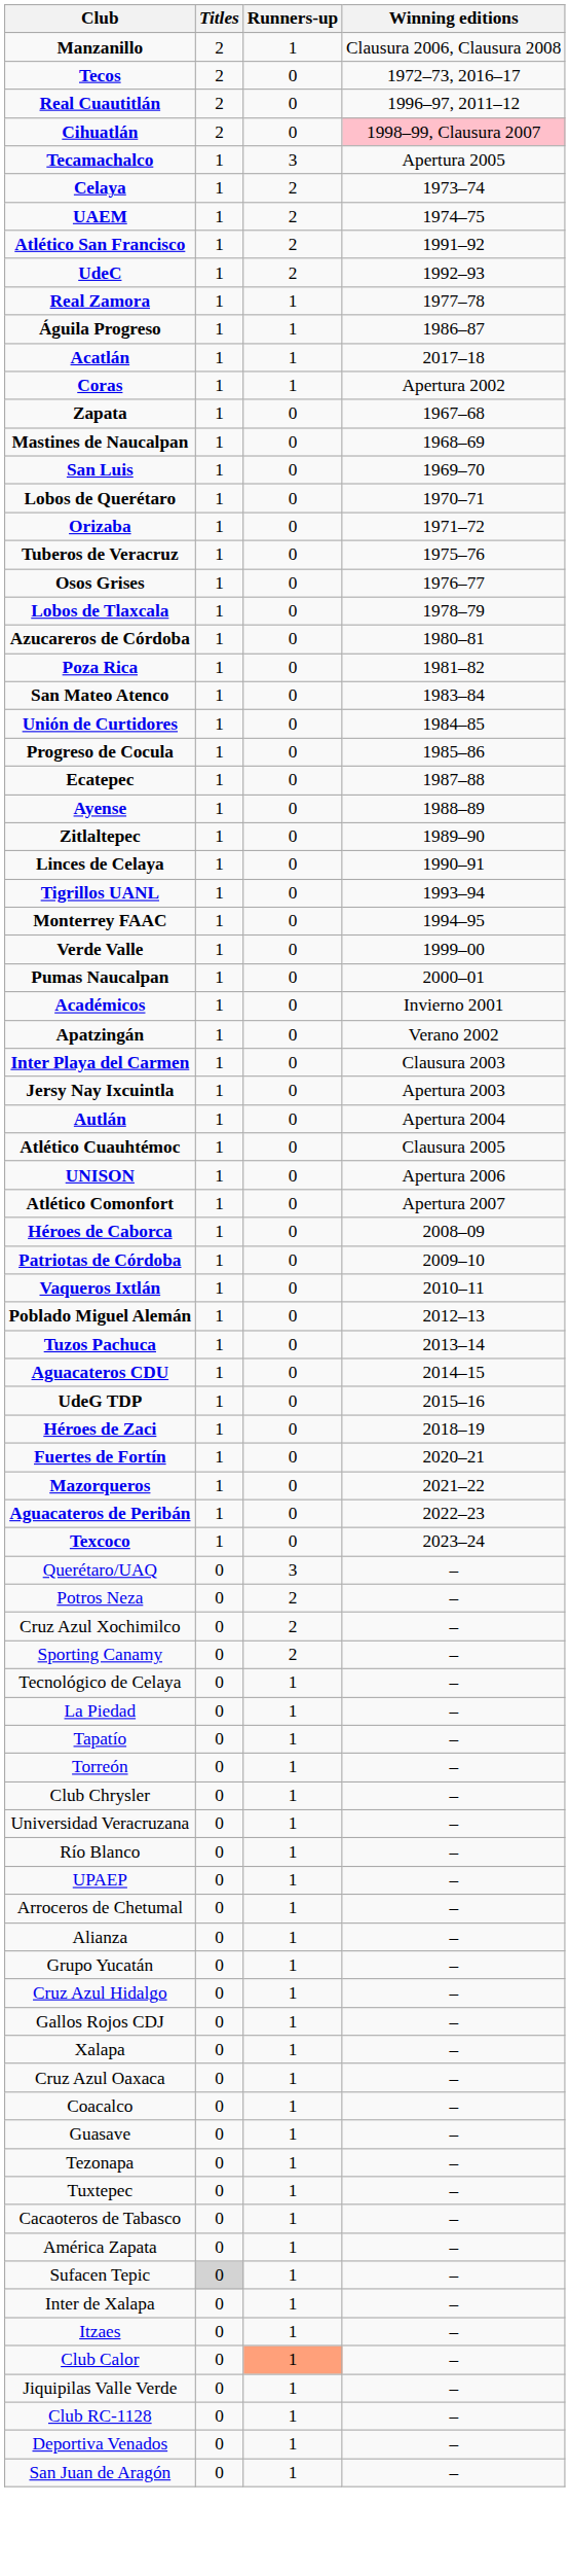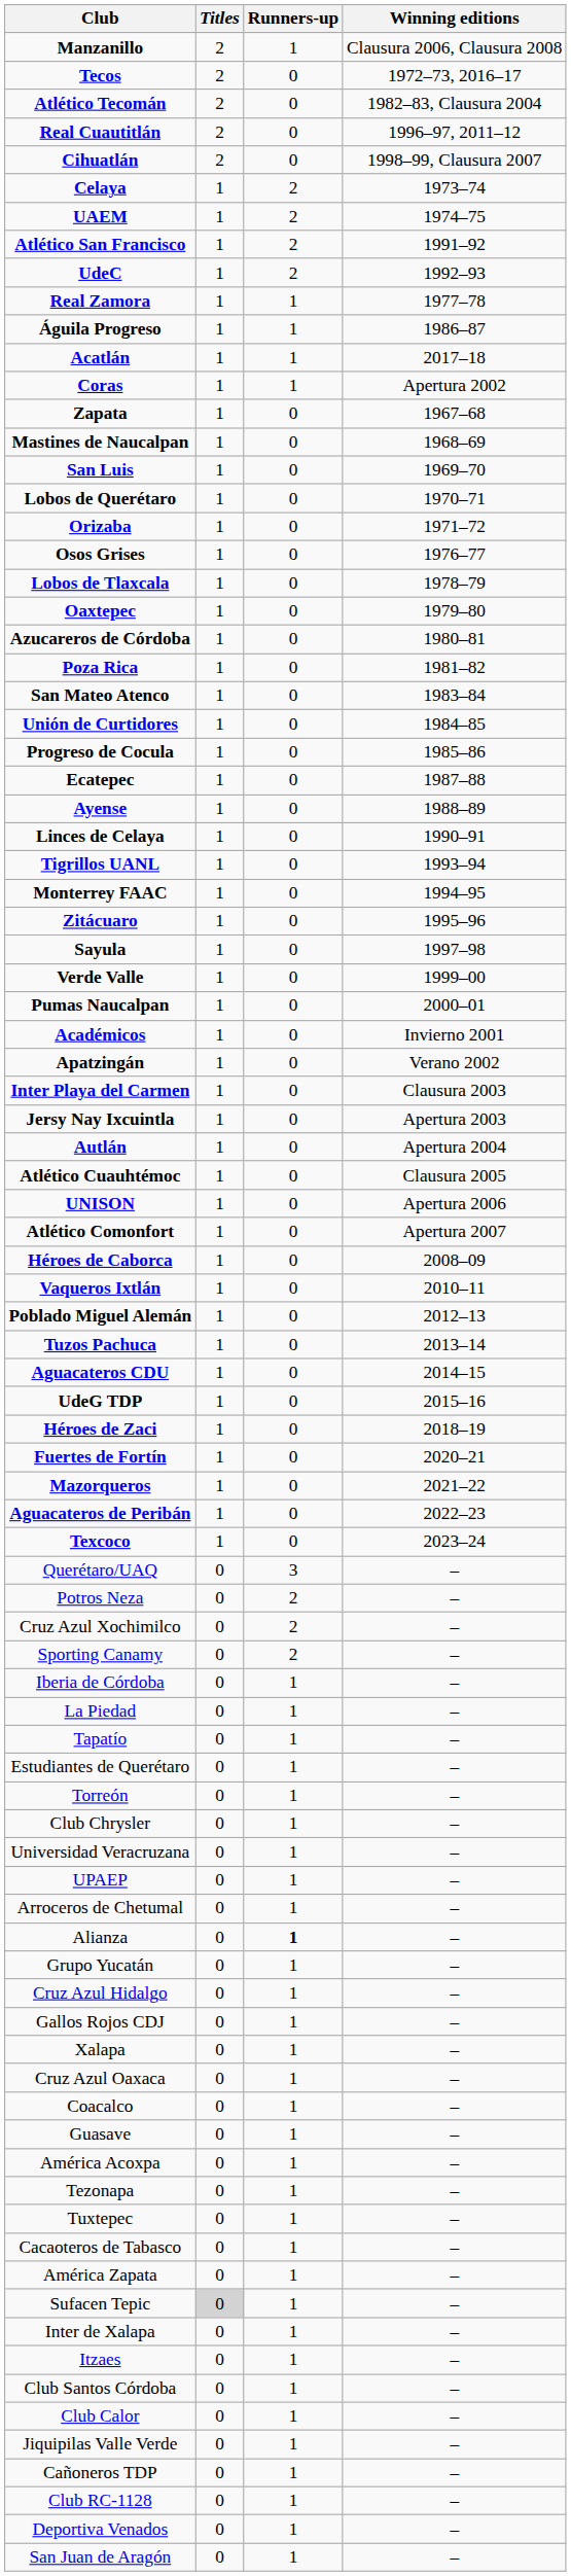+ row: Atlético Tecomán | 2 | 0 | 1982–83, Clausura 2004
Cihuatlán | Winning editions: pink background -> no background
- row: Tecamachalco | 1 | 3 | Apertura 2005
- row: Tuberos de Veracruz | 1 | 0 | 1975–76
+ row: Oaxtepec | 1 | 0 | 1979–80
- row: Zitlaltepec | 1 | 0 | 1989–90
+ row: Zitácuaro | 1 | 0 | 1995–96
+ row: Sayula | 1 | 0 | 1997–98
- row: Patriotas de Córdoba | 1 | 0 | 2009–10
- row: Tecnológico de Celaya | 0 | 1 | –
+ row: Iberia de Córdoba | 0 | 1 | –
+ row: Estudiantes de Querétaro | 0 | 1 | –
- row: Río Blanco | 0 | 1 | –
Alianza | Runners-up: normal -> bold
+ row: América Acoxpa | 0 | 1 | –
+ row: Club Santos Córdoba | 0 | 1 | –
Club Calor | Runners-up: lightsalmon background -> no background
+ row: Cañoneros TDP | 0 | 1 | –
